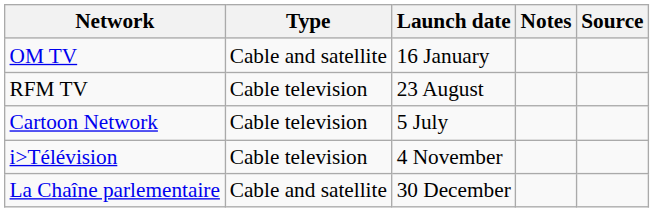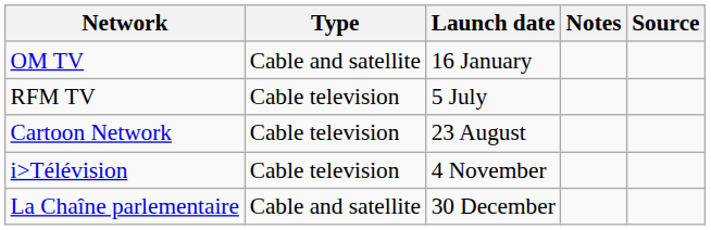RFM TV | Launch date: 23 August -> 5 July
Cartoon Network | Launch date: 5 July -> 23 August
